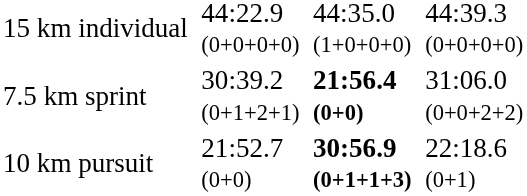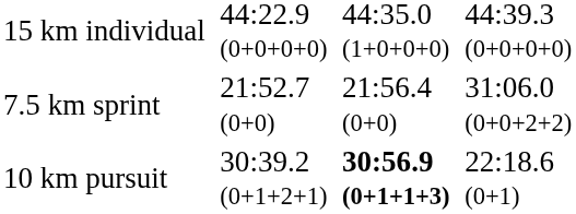7.5 km sprint | column 3: 30:39.2 (0+1+2+1) -> 21:52.7 (0+0)
7.5 km sprint | column 5: bold -> normal
10 km pursuit | column 3: 21:52.7 (0+0) -> 30:39.2 (0+1+2+1)
